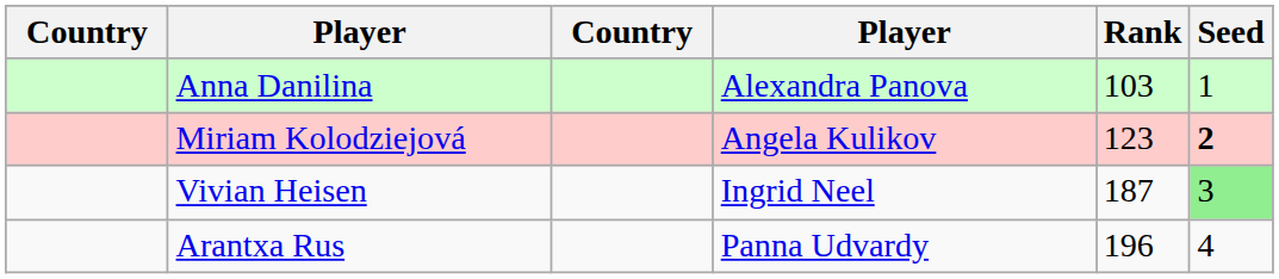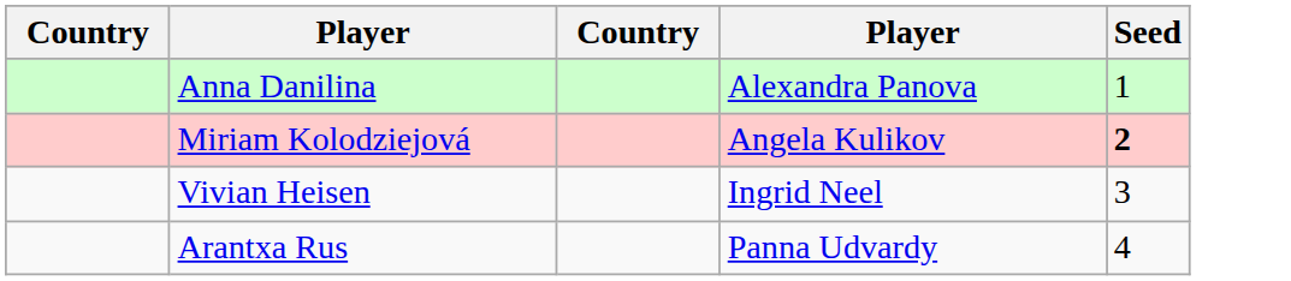- column: Rank | 103 | 123 | 187 | 196
Vivian Heisen | Seed: lightgreen background -> no background
